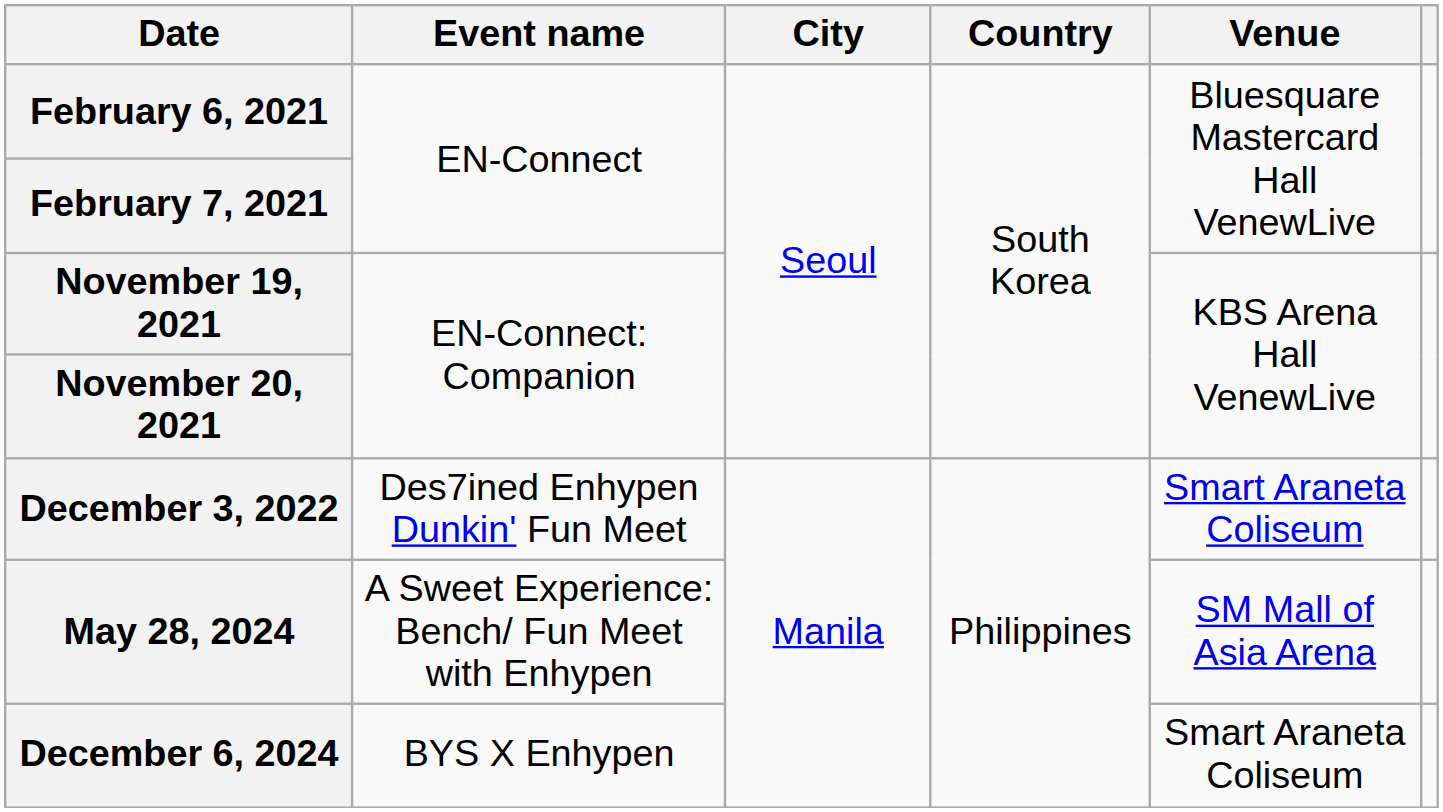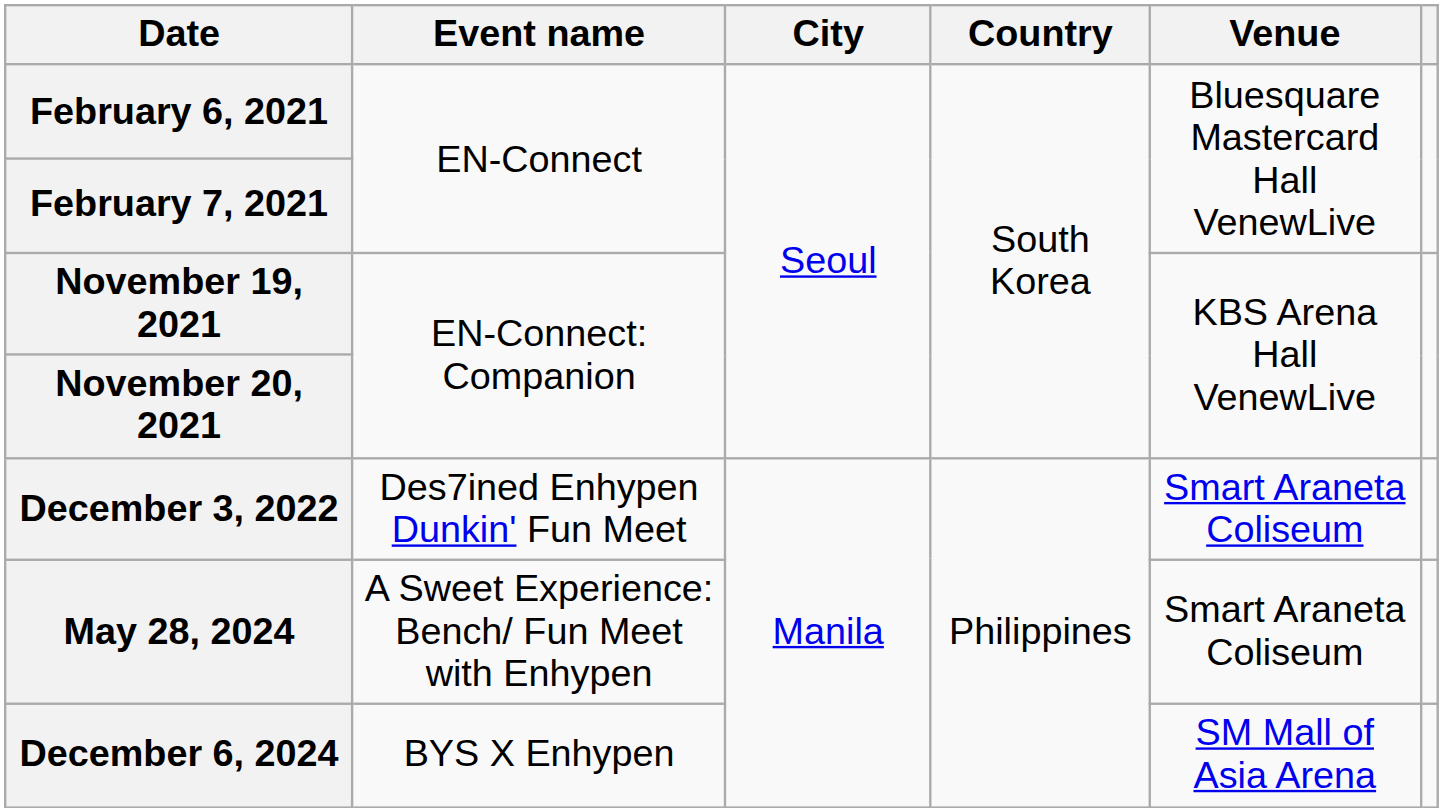May 28, 2024 | Venue: SM Mall of Asia Arena -> Smart Araneta Coliseum
December 6, 2024 | Venue: Smart Araneta Coliseum -> SM Mall of Asia Arena
